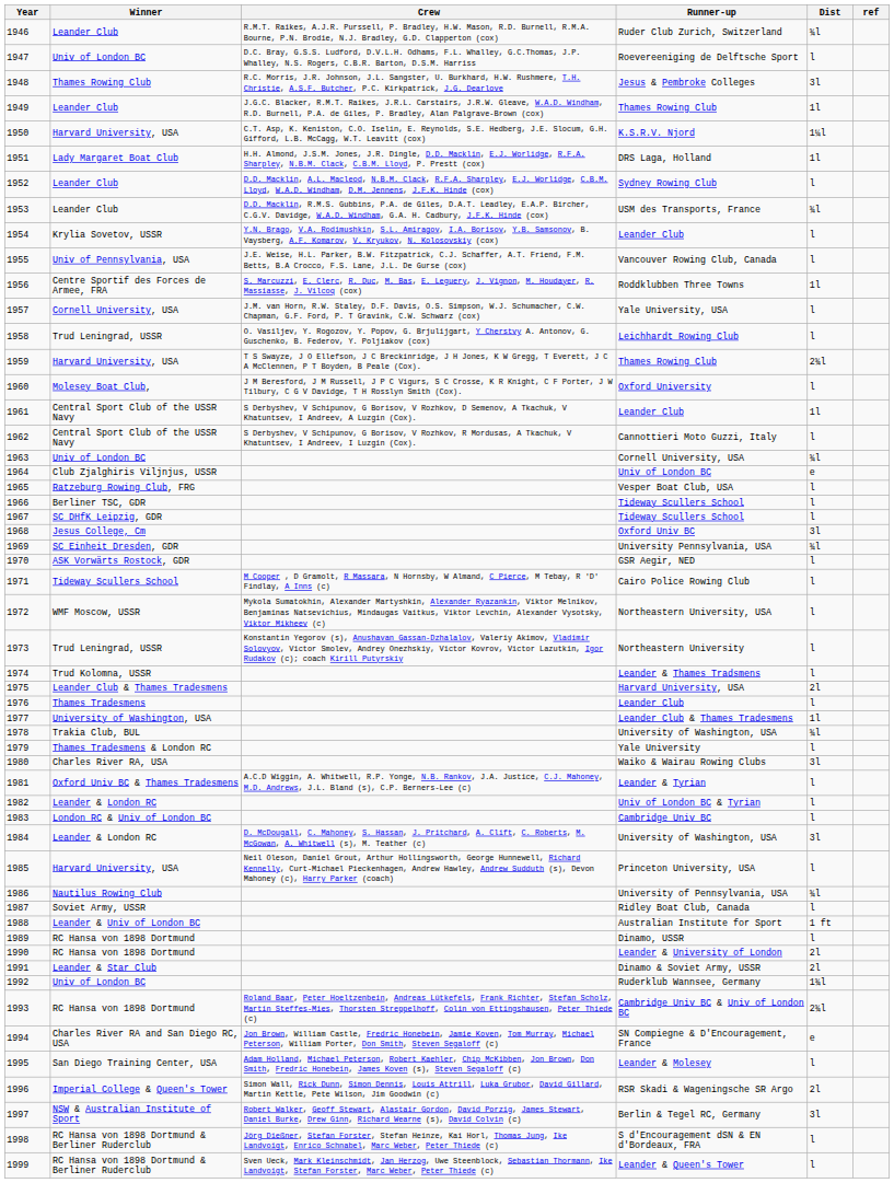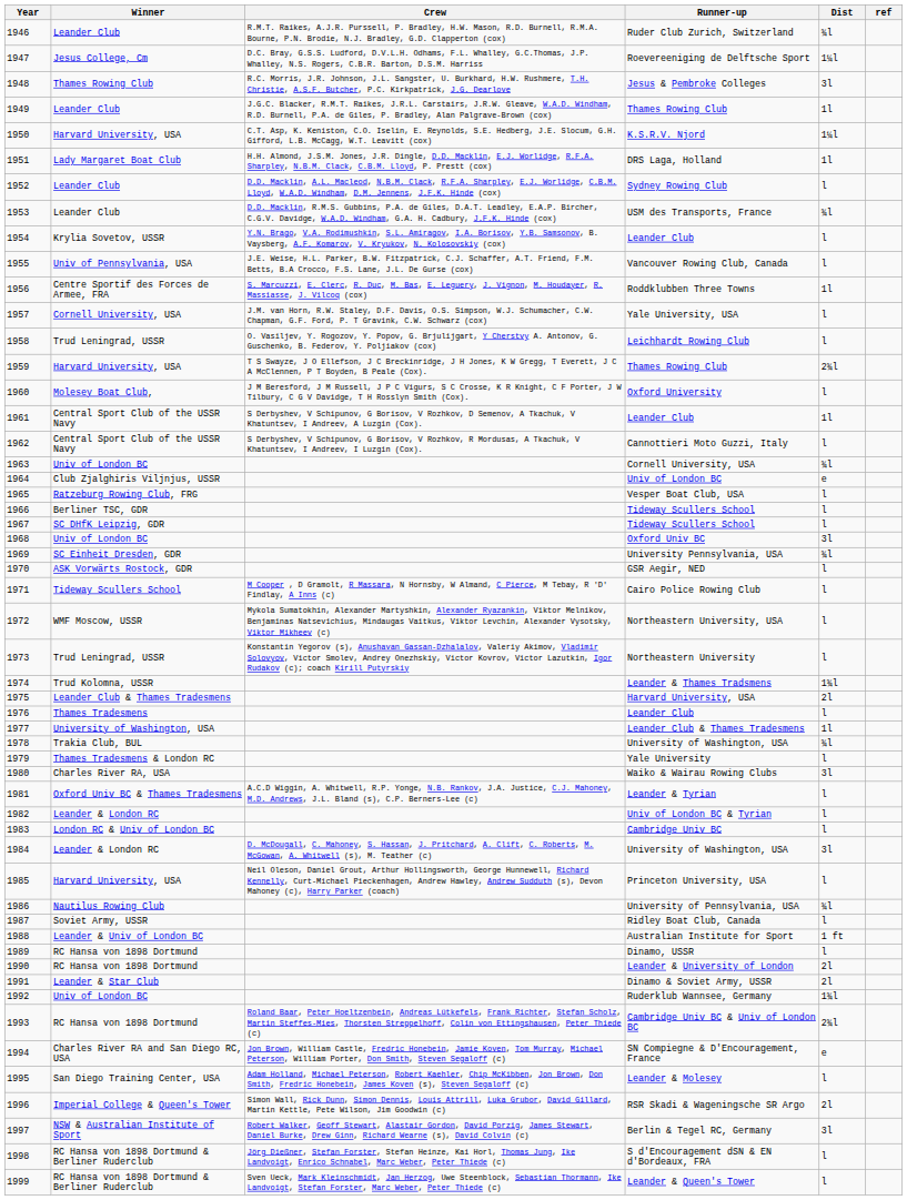Roevereeniging de Delftsche Sport | Winner: Univ of London BC -> Jesus College, Cm
Roevereeniging de Delftsche Sport | Dist: l -> 1¼l
Oxford Univ BC | Winner: Jesus College, Cm -> Univ of London BC
Leander & Thames Tradsmens | Dist: l -> 1¾l
